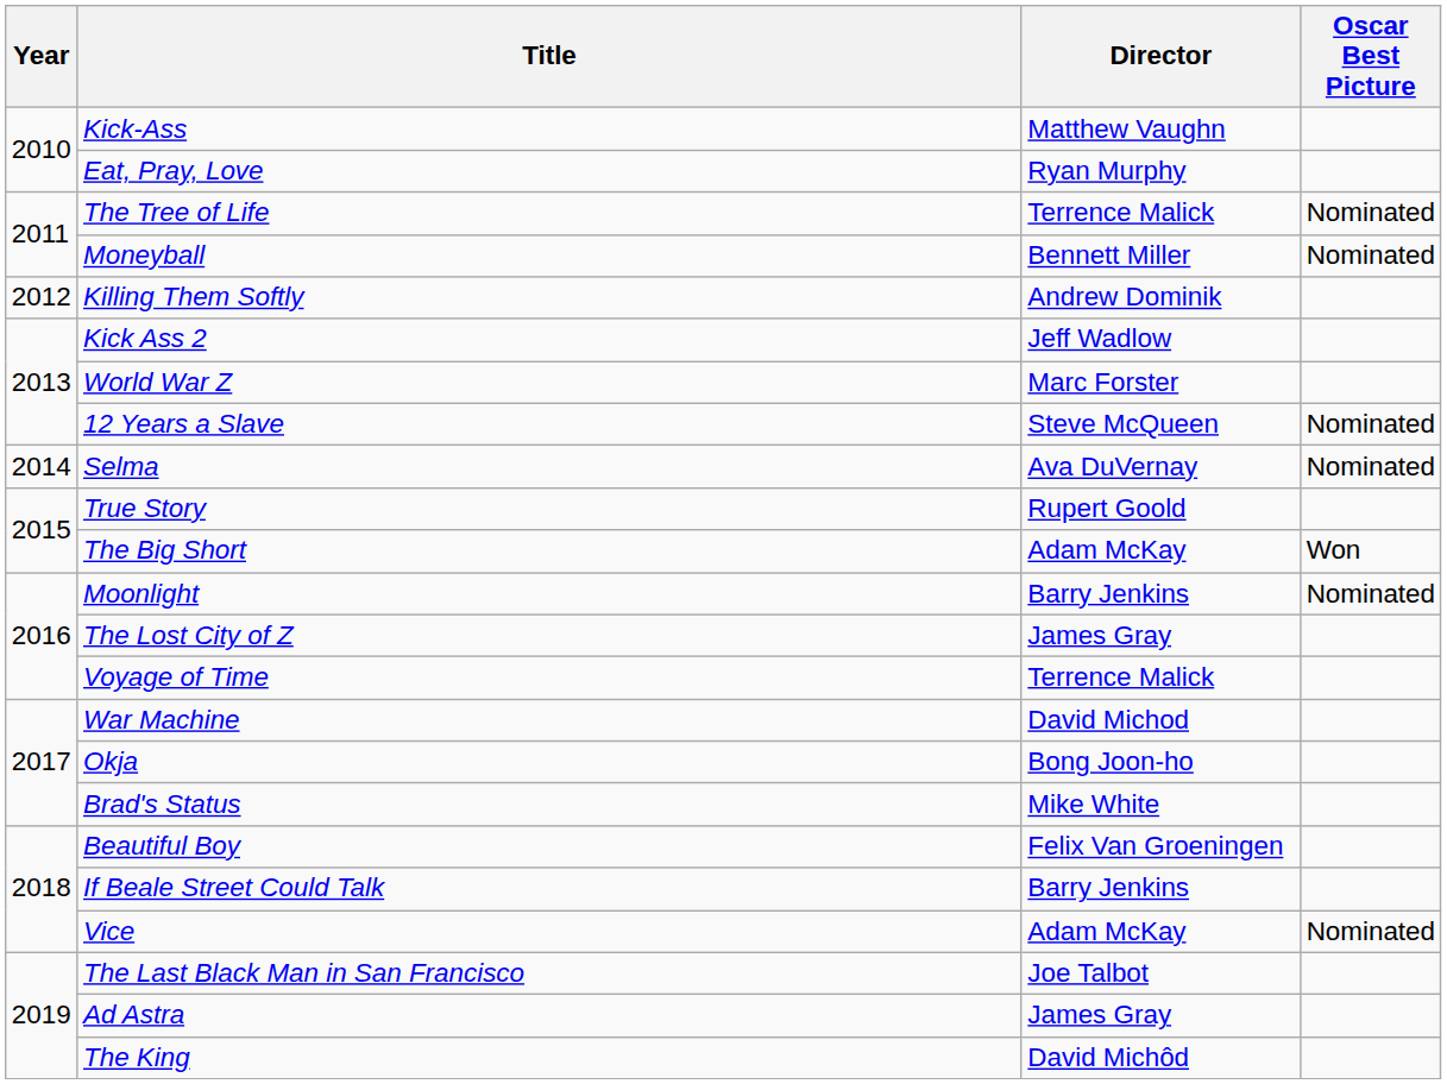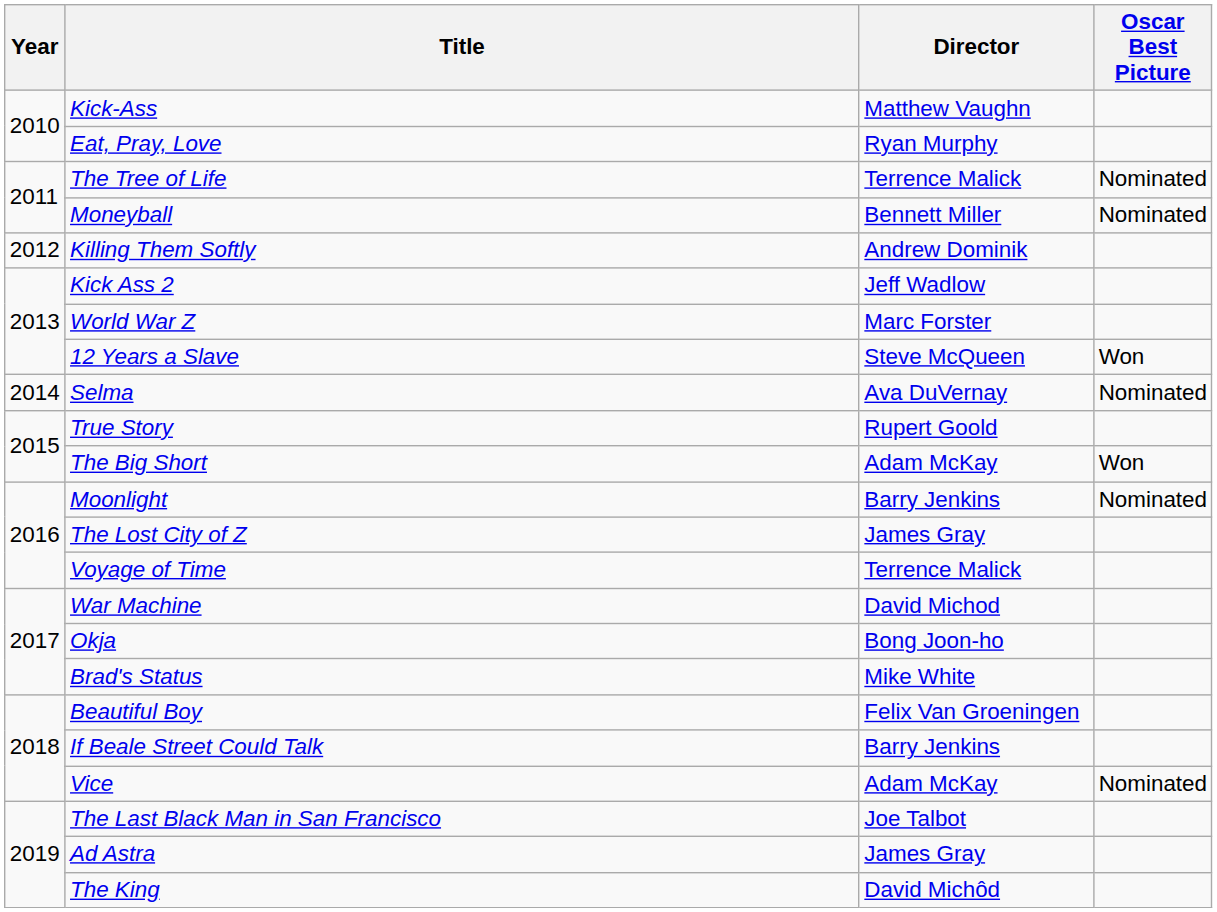12 Years a Slave | Oscar Best Picture: Nominated -> Won
